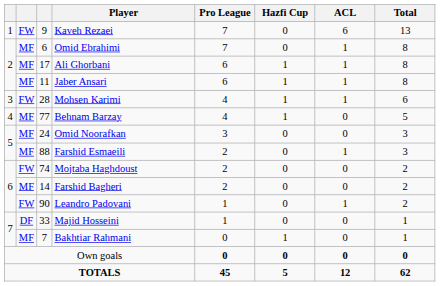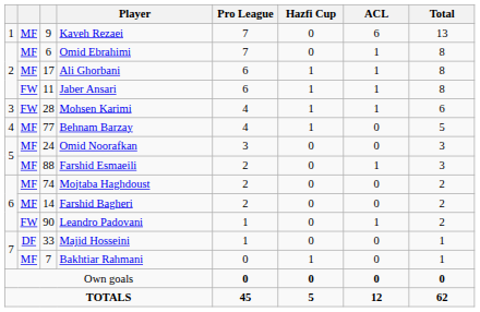Kaveh Rezaei | column 2: FW -> MF
Jaber Ansari | column 2: MF -> FW
Mojtaba Haghdoust | column 2: FW -> MF
